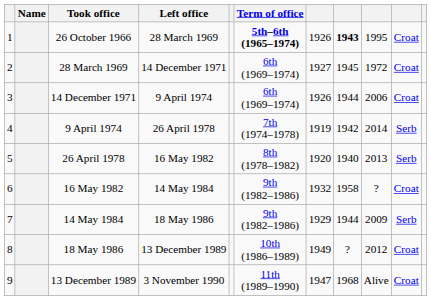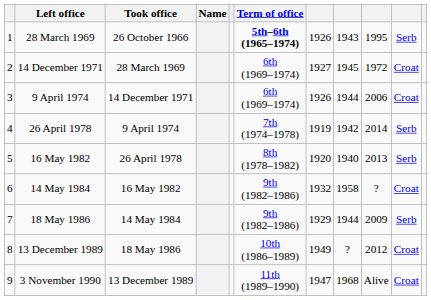columns swapped: Name <-> Left office
26 October 1966 | column 8: bold -> normal
26 October 1966 | column 10: Croat -> Serb
